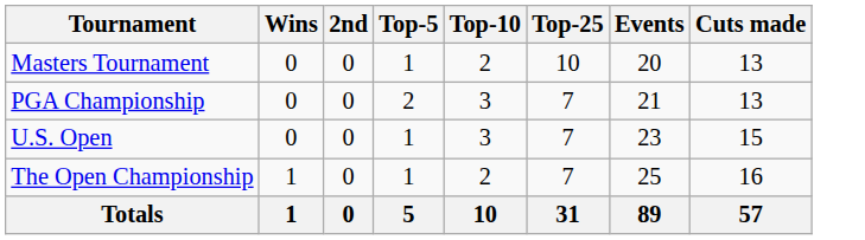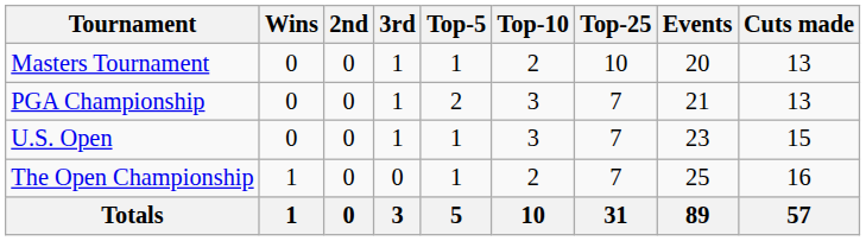+ column: 3rd | 1 | 1 | 1 | 0 | 3
